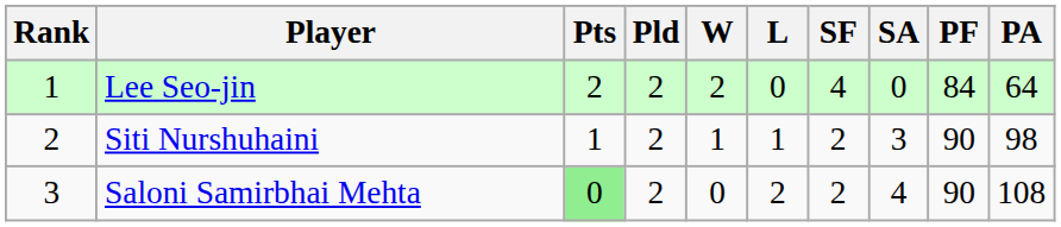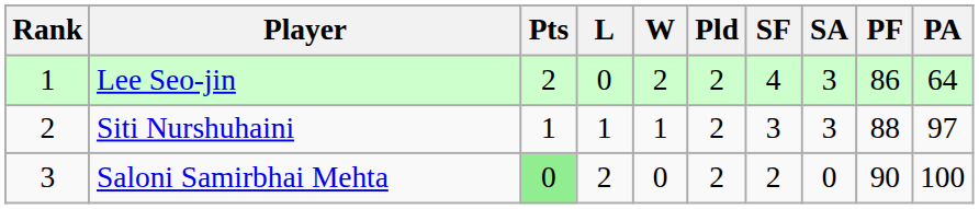columns swapped: Pld <-> L
Lee Seo-jin | SA: 0 -> 3
Lee Seo-jin | PF: 84 -> 86
Siti Nurshuhaini | SF: 2 -> 3
Siti Nurshuhaini | PF: 90 -> 88
Siti Nurshuhaini | PA: 98 -> 97
Saloni Samirbhai Mehta | SA: 4 -> 0
Saloni Samirbhai Mehta | PA: 108 -> 100
